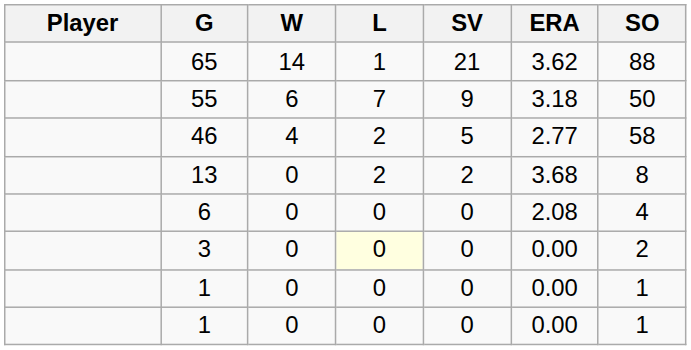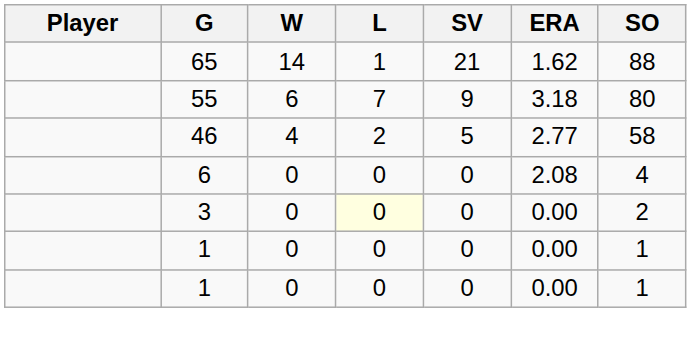65 | ERA: 3.62 -> 1.62
55 | SO: 50 -> 80
- row: 13 | 0 | 2 | 2 | 3.68 | 8
